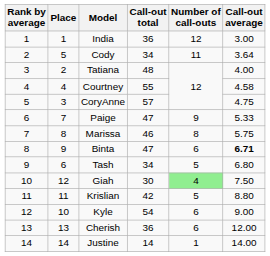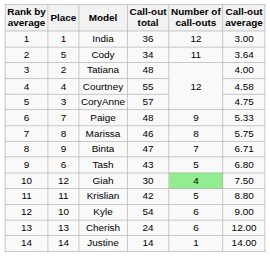Paige | Call-out total: 47 -> 48
Binta | Number of call-outs: 6 -> 7
Binta | Call-out average: bold -> normal
Tash | Call-out total: 34 -> 43
Cherish | Call-out total: 36 -> 24
